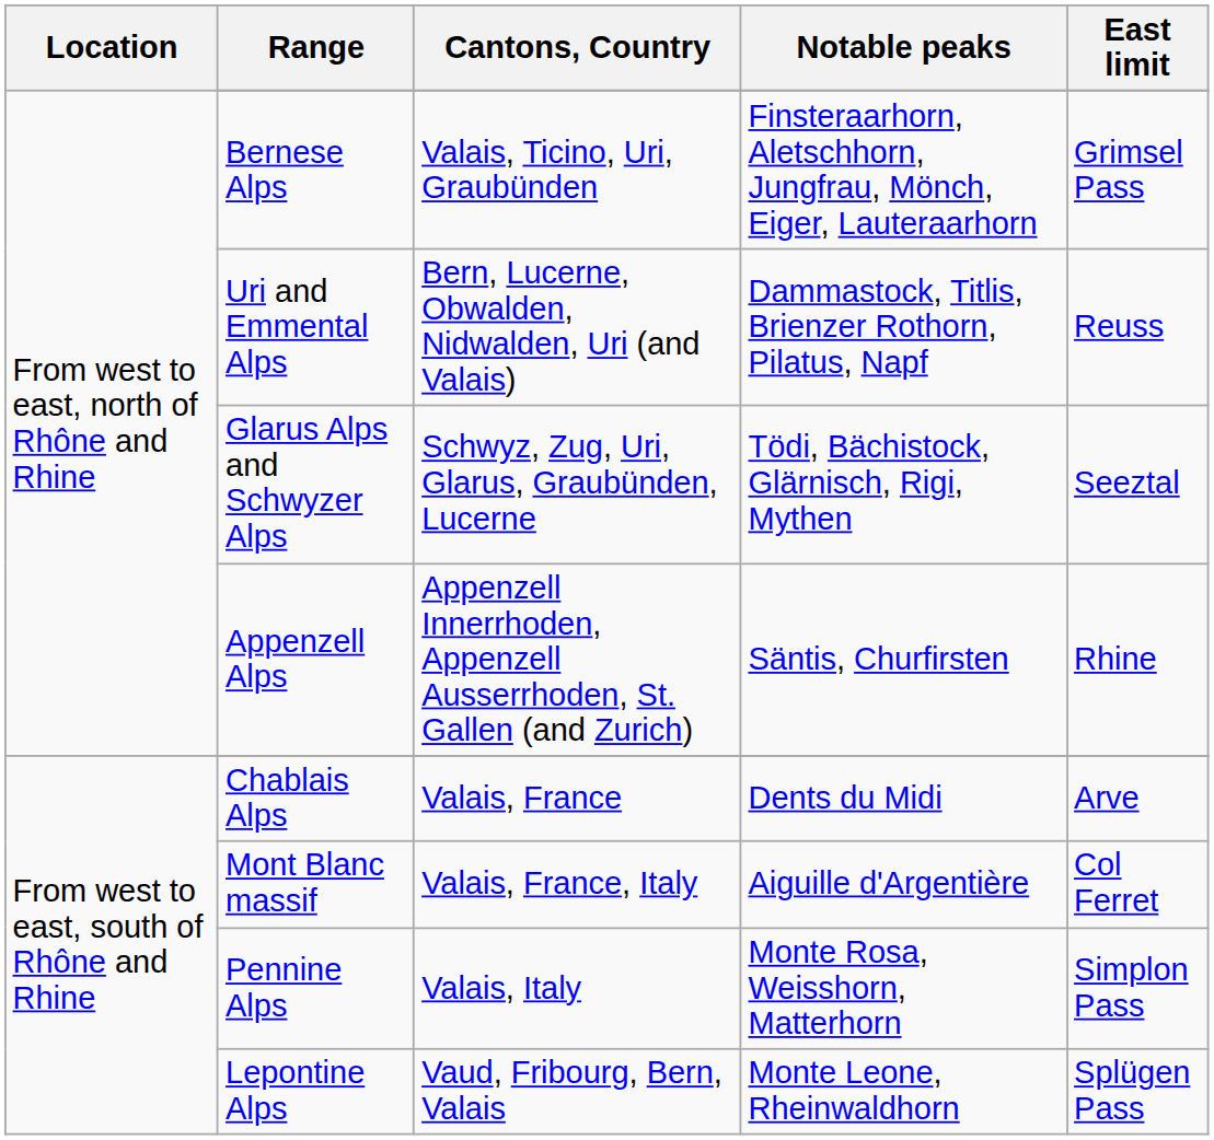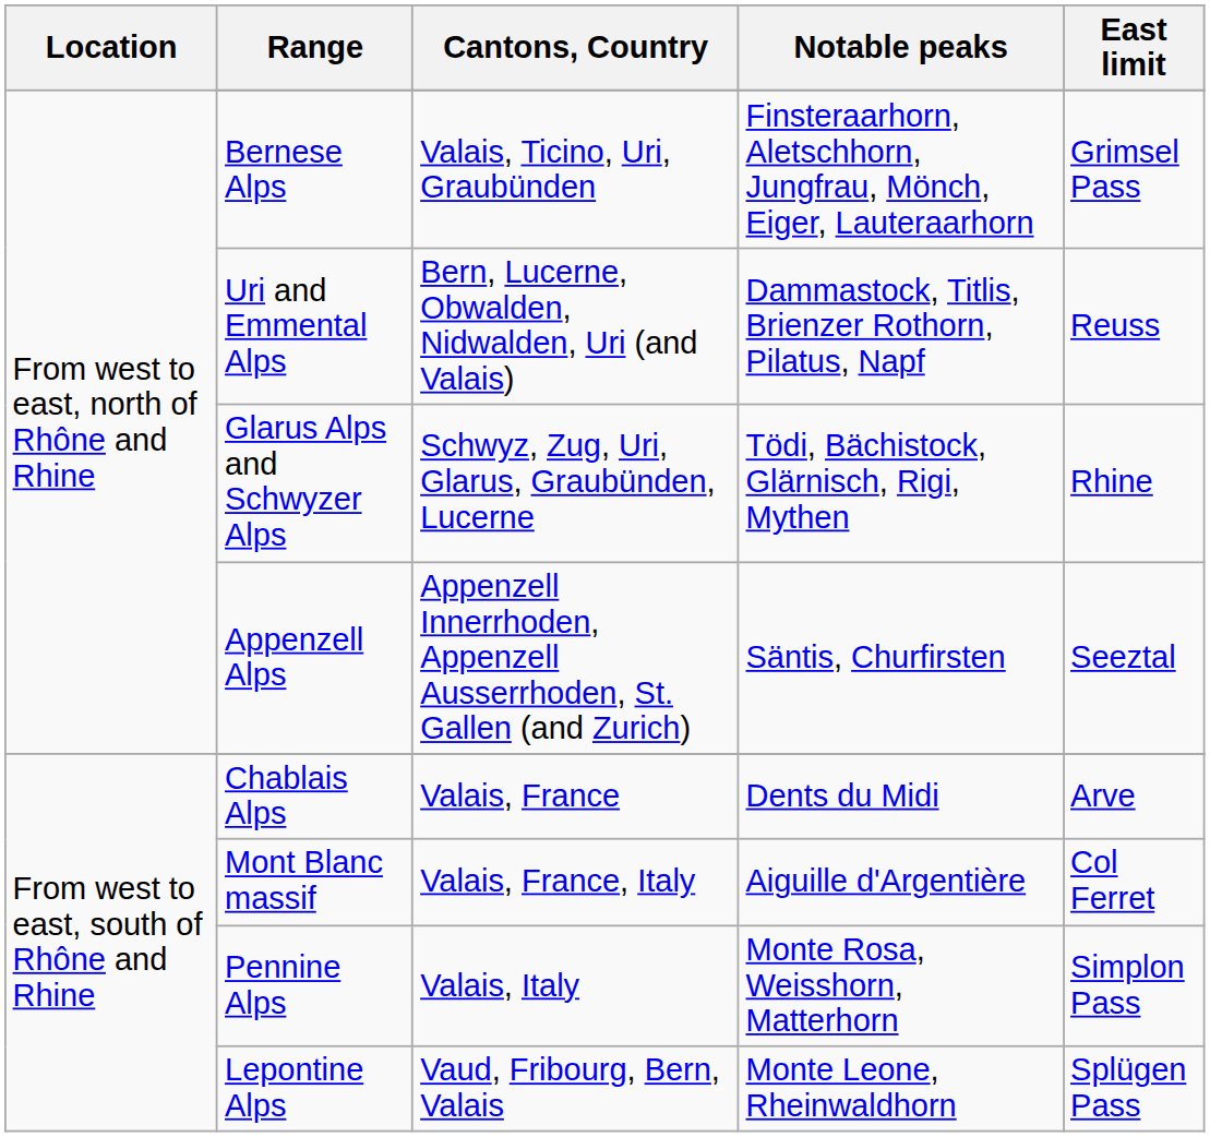Glarus Alps and Schwyzer Alps | East limit: Seeztal -> Rhine
Appenzell Alps | East limit: Rhine -> Seeztal
